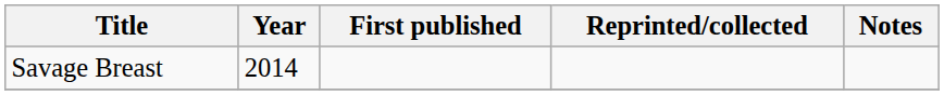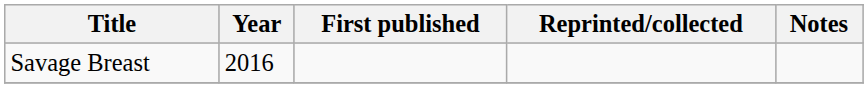Savage Breast | Year: 2014 -> 2016
